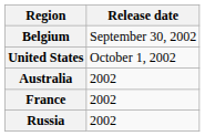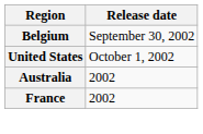- row: Russia | 2002
